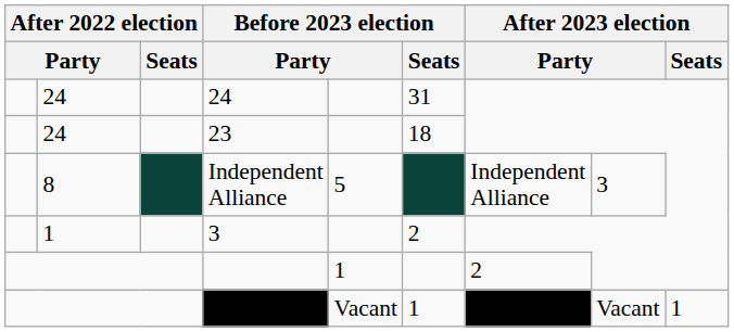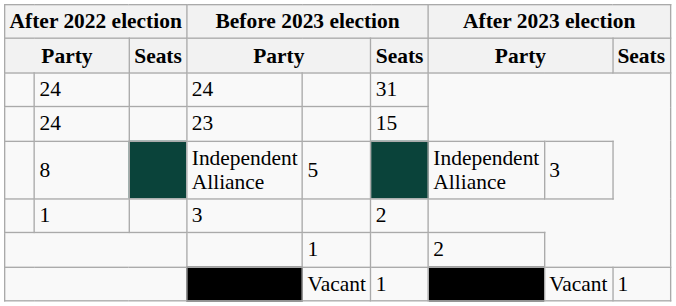23 | Before 2023 election / Seats: 18 -> 15
